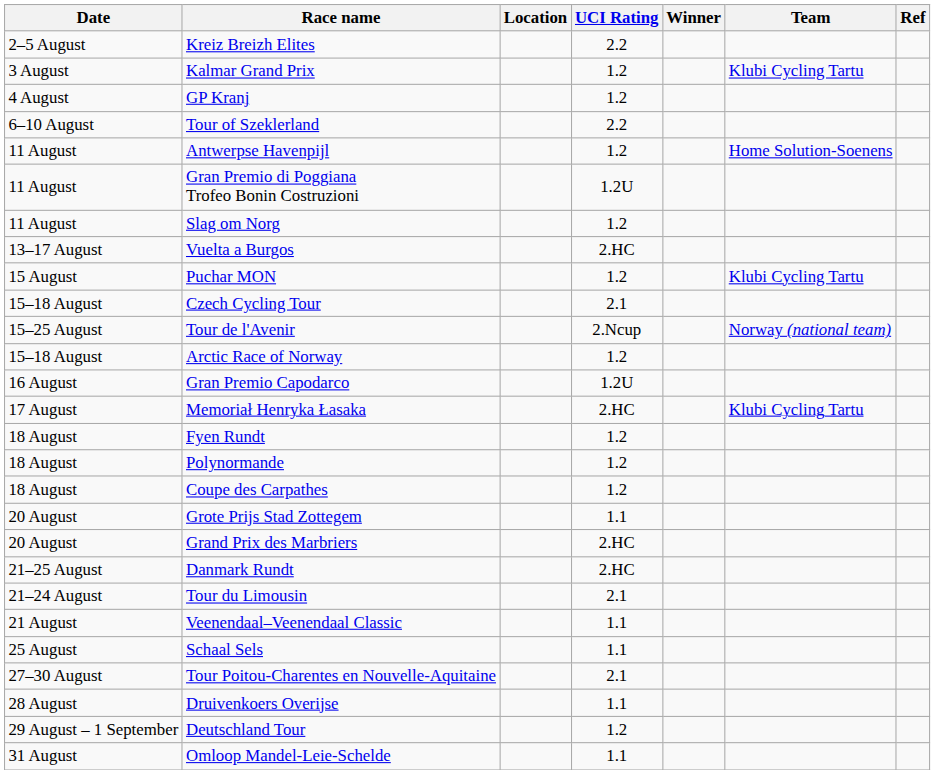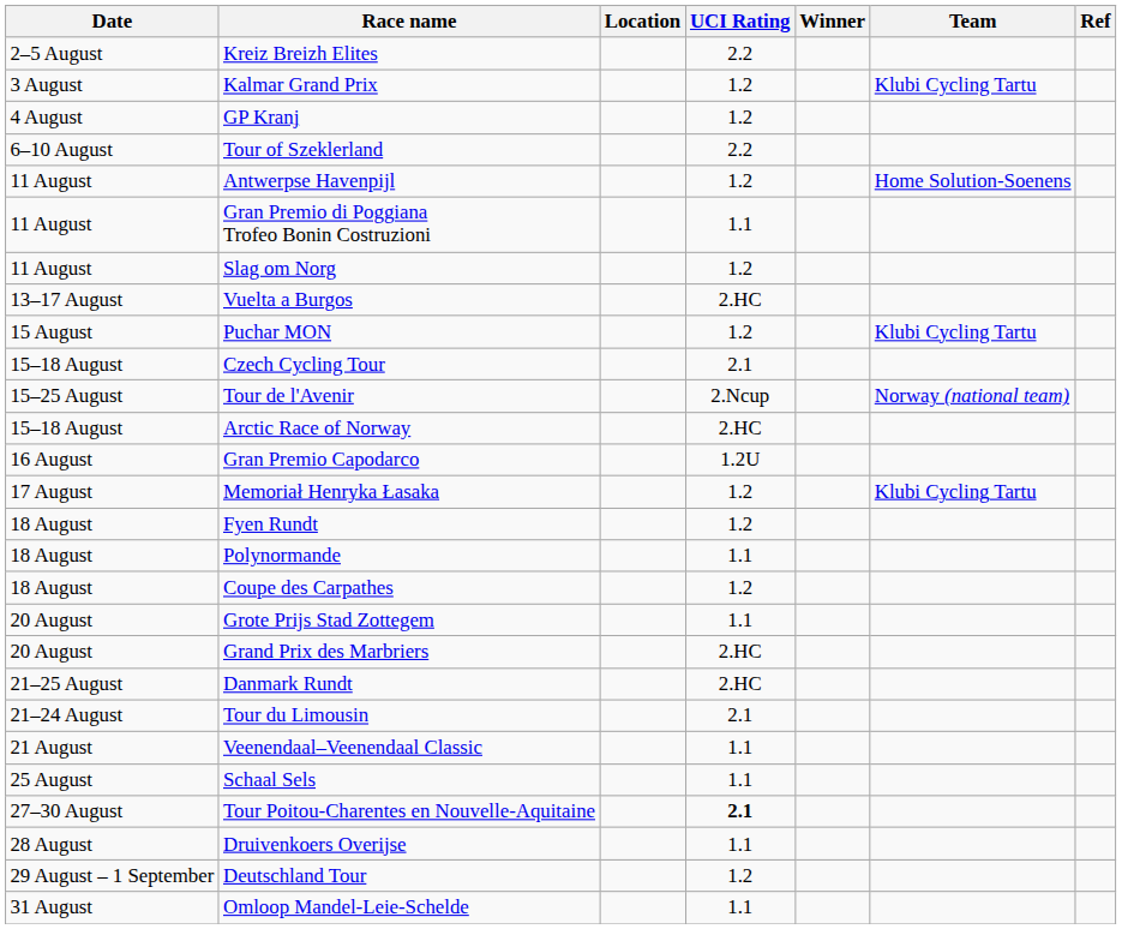Gran Premio di Poggiana Trofeo Bonin Costruzioni | UCI Rating: 1.2U -> 1.1
Arctic Race of Norway | UCI Rating: 1.2 -> 2.HC
Memoriał Henryka Łasaka | UCI Rating: 2.HC -> 1.2
Polynormande | UCI Rating: 1.2 -> 1.1
Tour Poitou-Charentes en Nouvelle-Aquitaine | UCI Rating: normal -> bold
